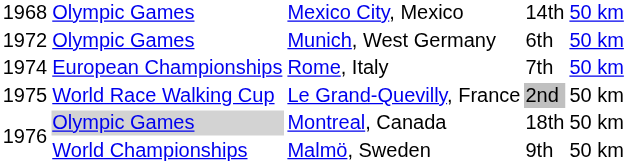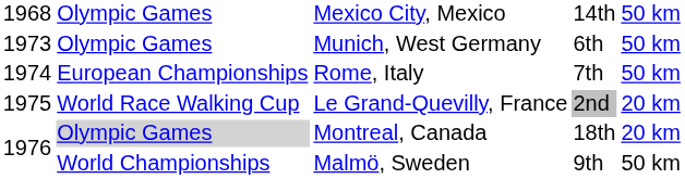Munich, West Germany | column 1: 1972 -> 1973
Le Grand-Quevilly, France | column 5: 50 km -> 20 km
Montreal, Canada | column 5: 50 km -> 20 km
